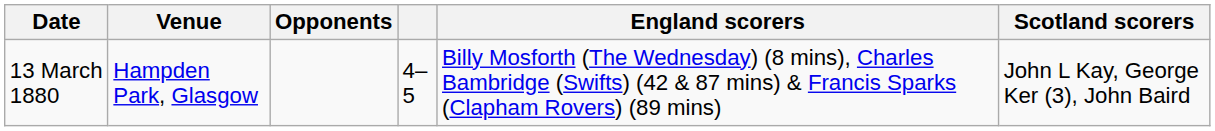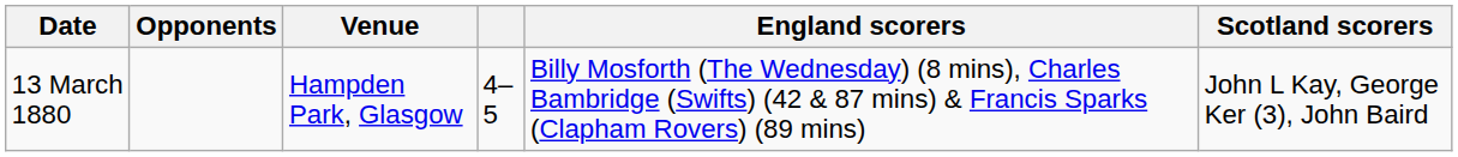columns swapped: Venue <-> Opponents
